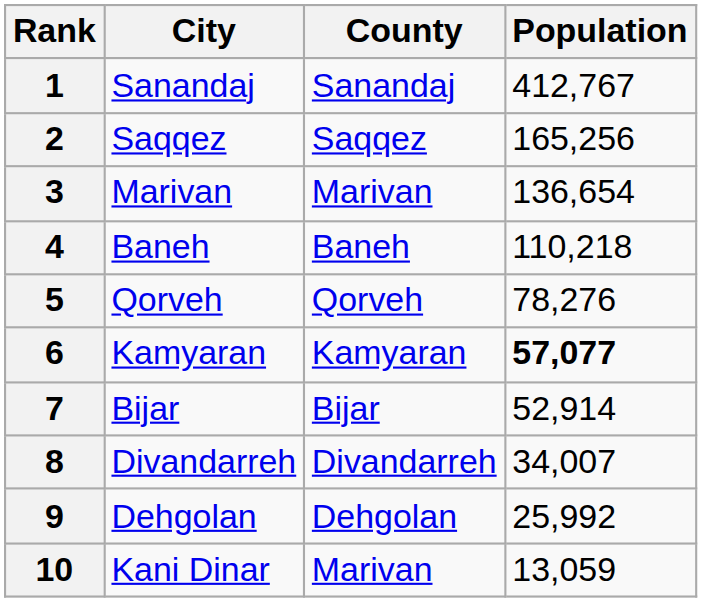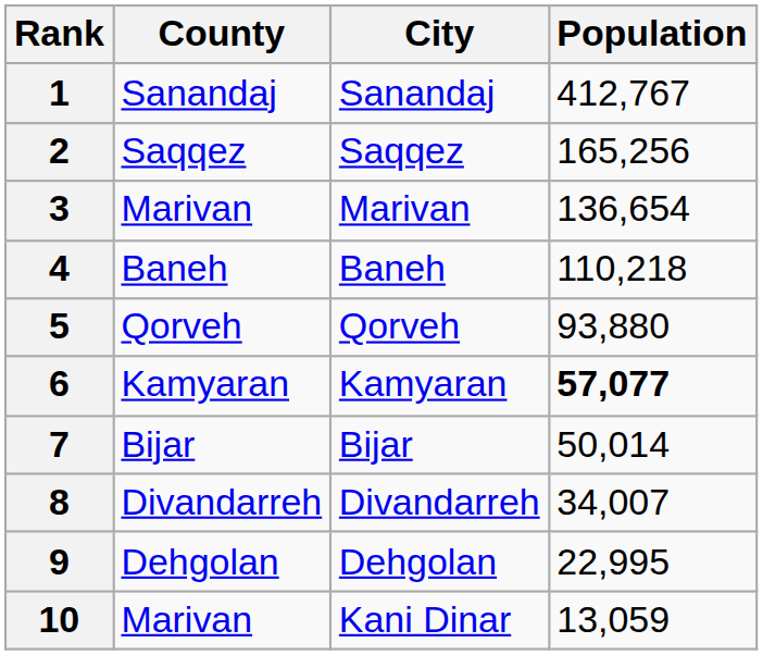columns swapped: City <-> County
5 | Population: 78,276 -> 93,880
7 | Population: 52,914 -> 50,014
9 | Population: 25,992 -> 22,995
